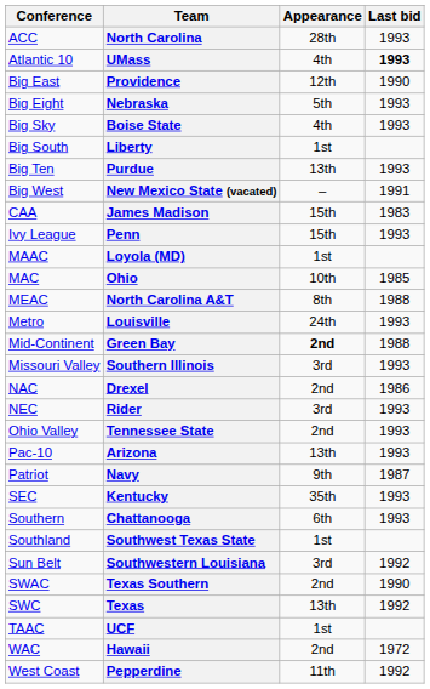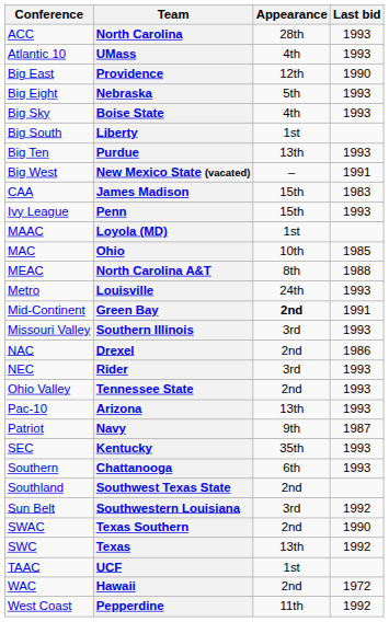UMass | Last bid: bold -> normal
Green Bay | Last bid: 1988 -> 1991
Southwest Texas State | Appearance: 1st -> 2nd
